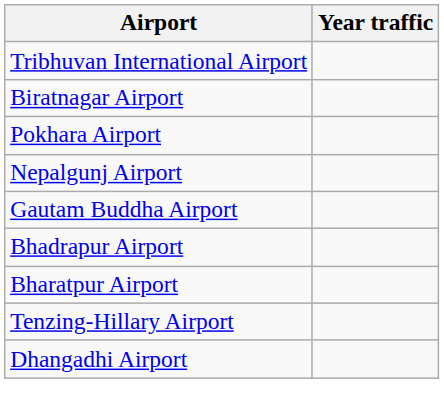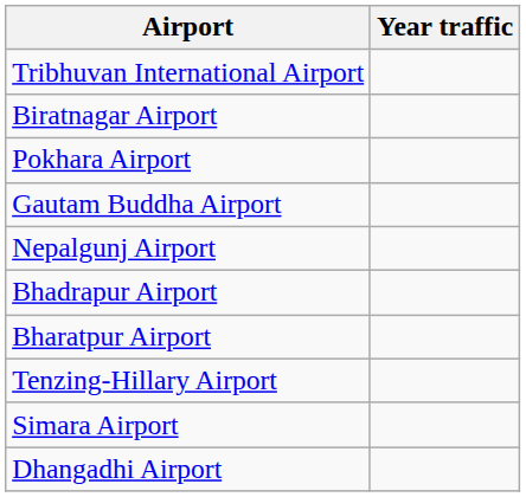rows swapped: Nepalgunj Airport <-> Gautam Buddha Airport
+ row: Simara Airport
